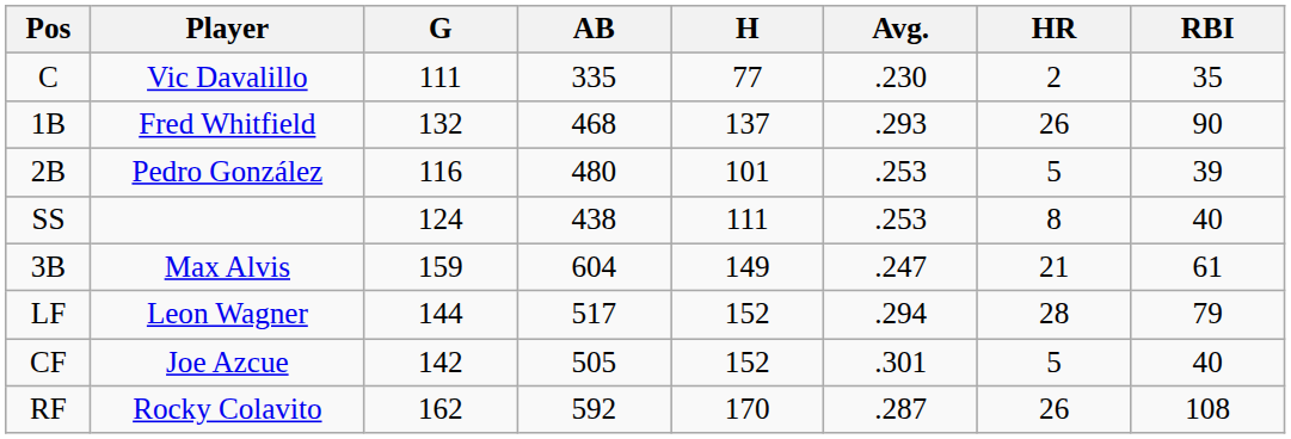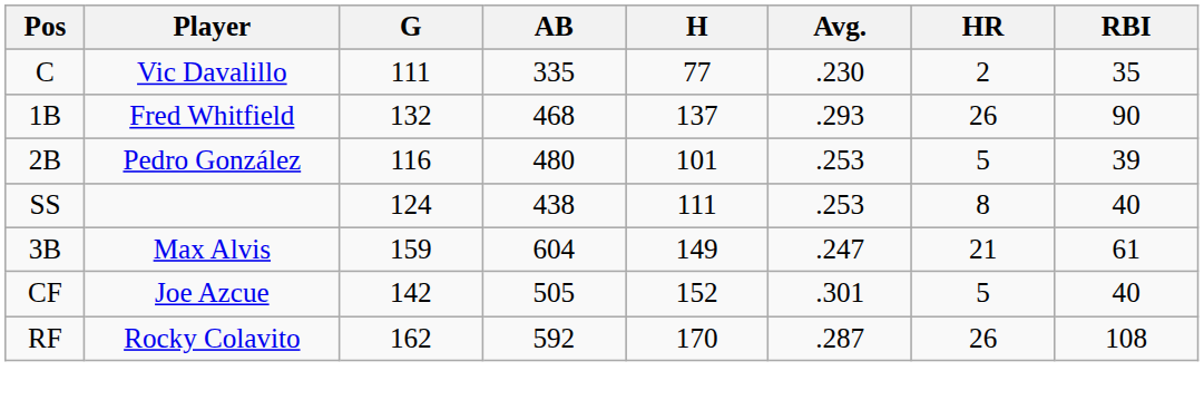- row: LF | Leon Wagner | 144 | 517 | 152 | .294 | 28 | 79
